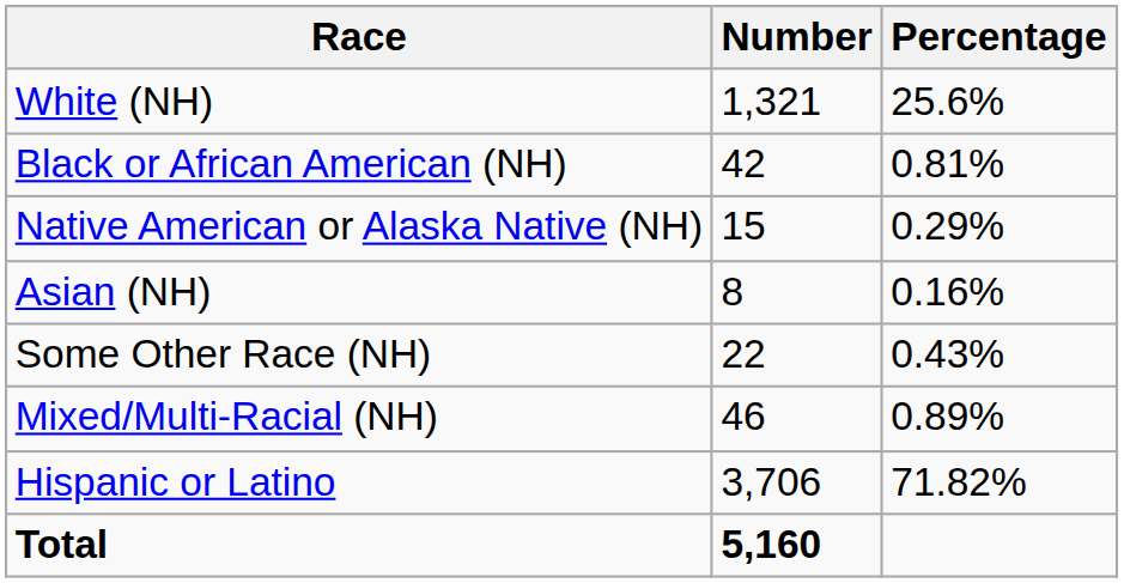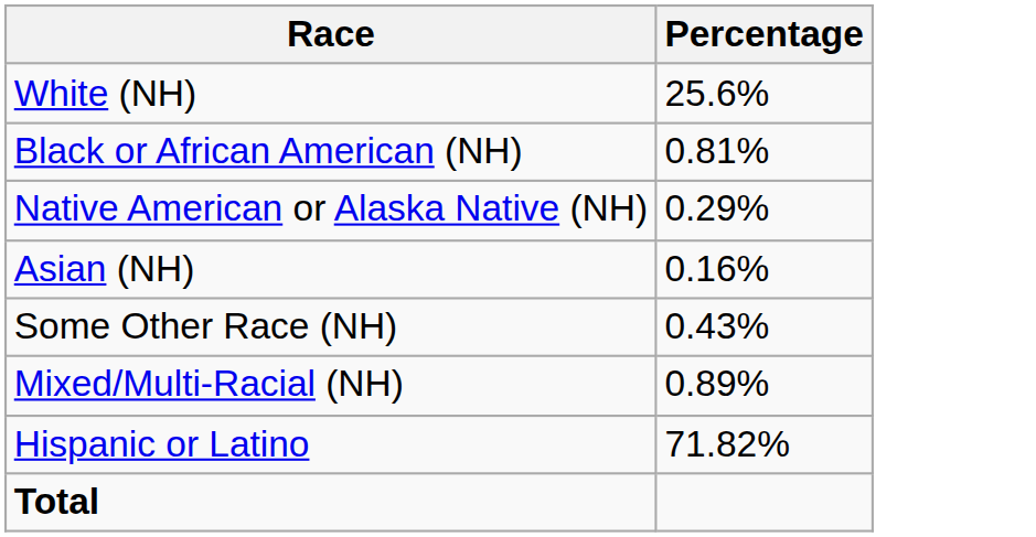- column: Number | 1,321 | 42 | 15 | 8 | 22 | 46 | 3,706 | 5,160
